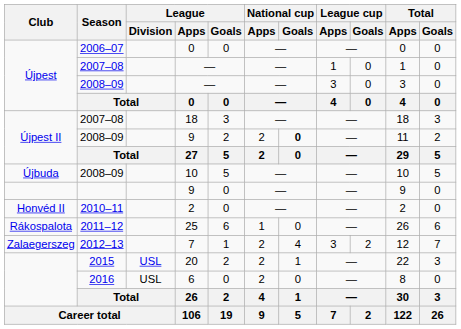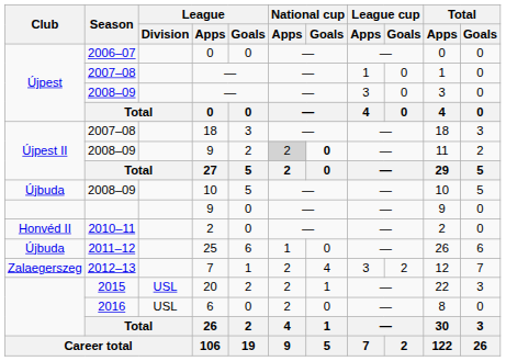2008–09 / 9 | National cup / Apps: no background -> lightgrey background
25 | Club: Rákospalota -> Újbuda
